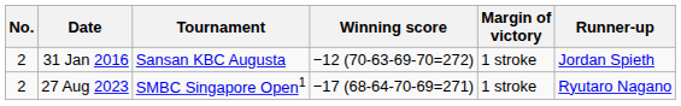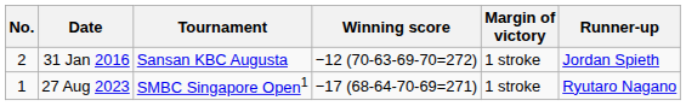27 Aug 2023 | No.: 2 -> 1
